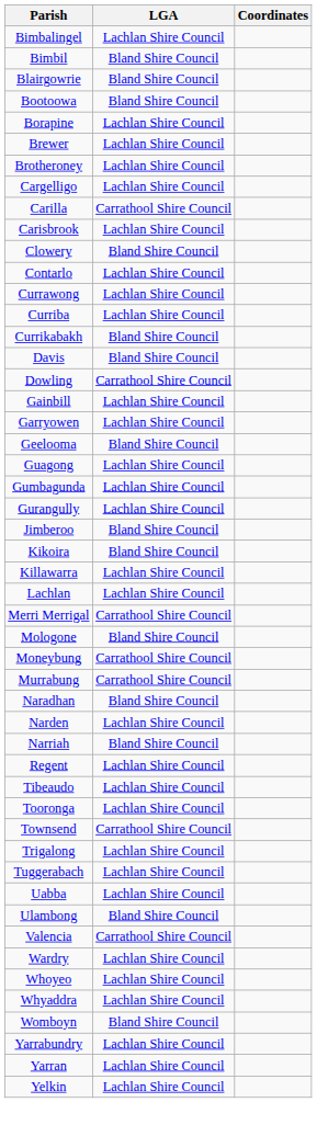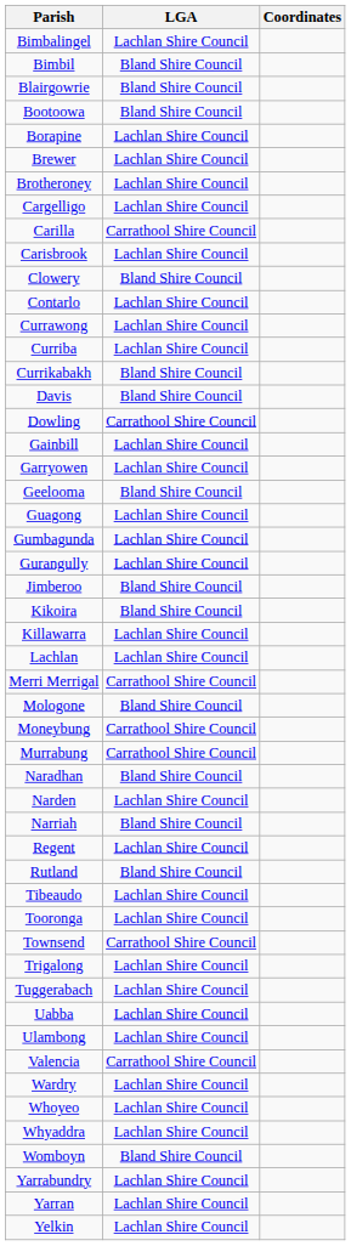+ row: Rutland | Bland Shire Council
Ulambong | LGA: Bland Shire Council -> Lachlan Shire Council
